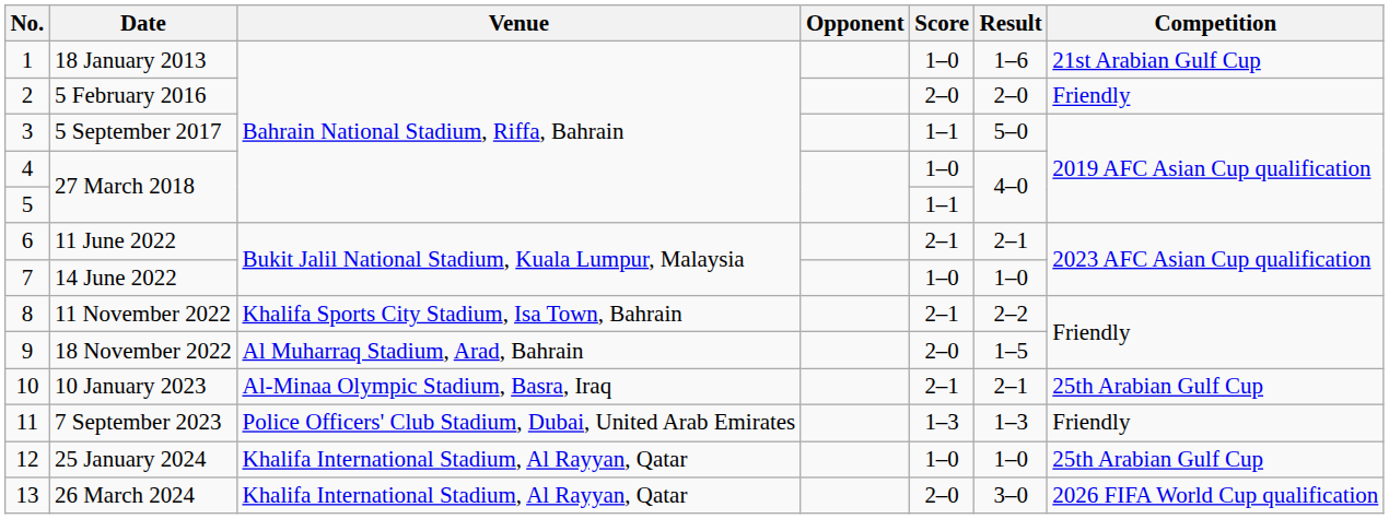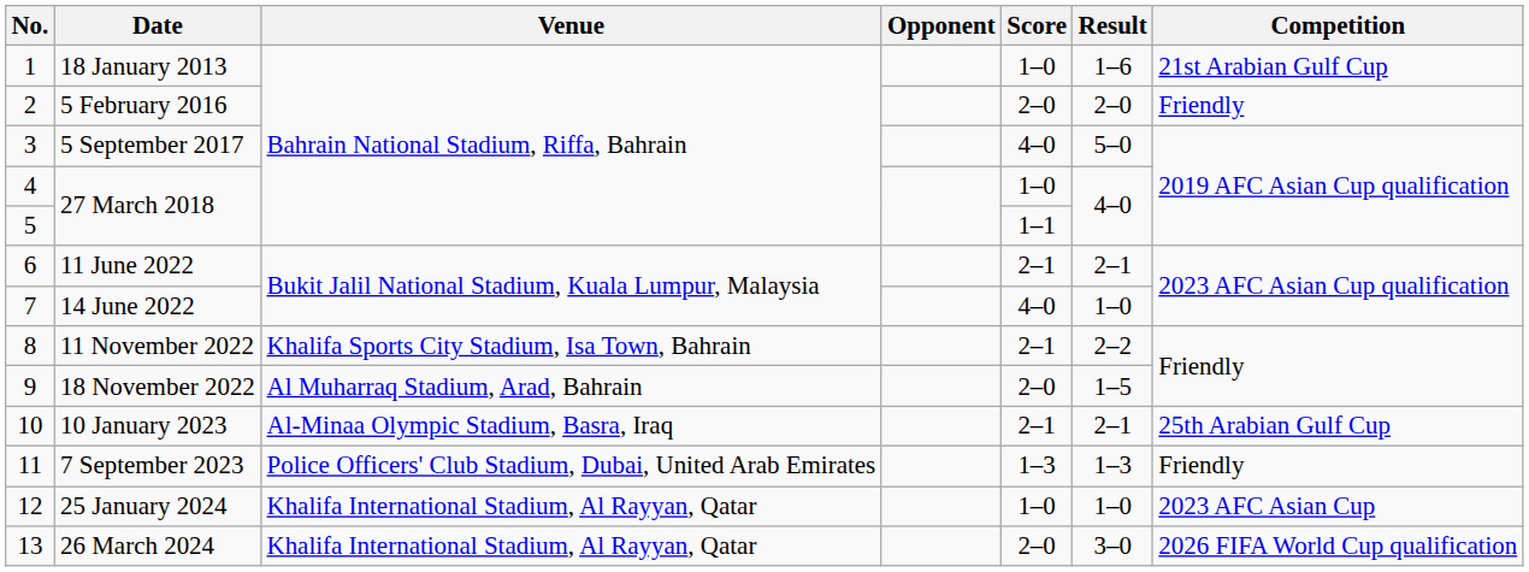5 September 2017 | Score: 1–1 -> 4–0
14 June 2022 | Score: 1–0 -> 4–0
25 January 2024 | Competition: 25th Arabian Gulf Cup -> 2023 AFC Asian Cup
